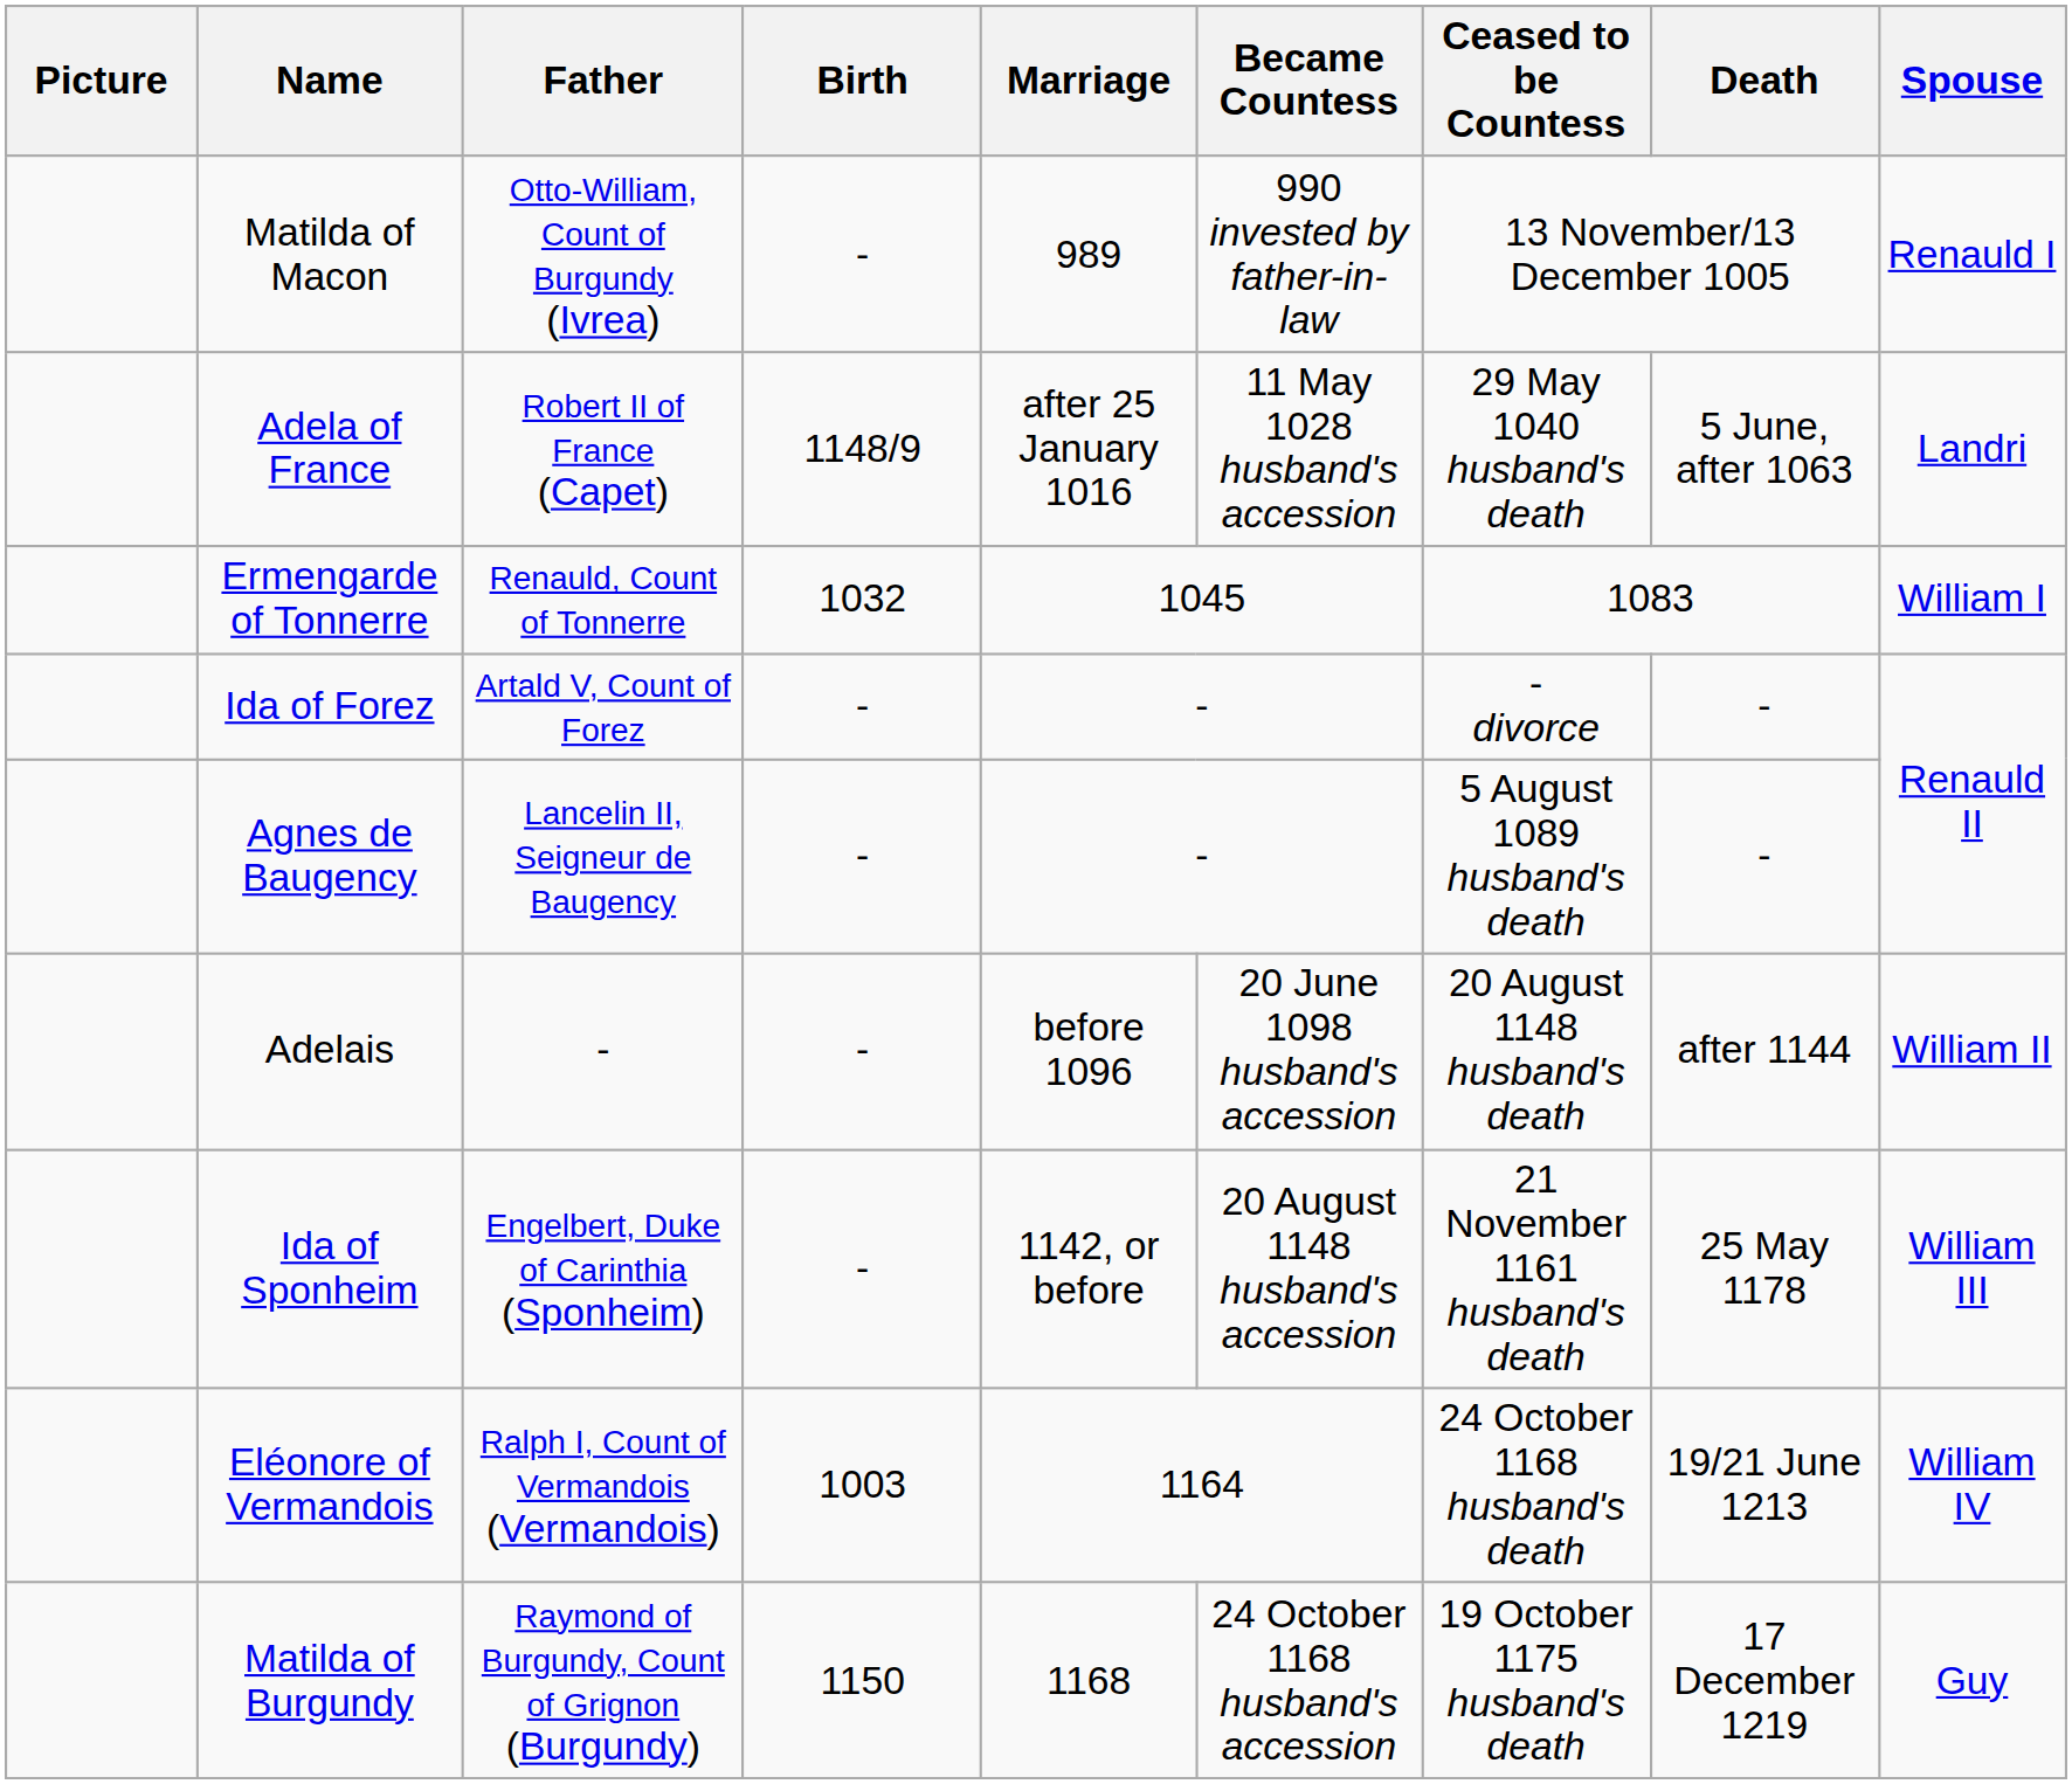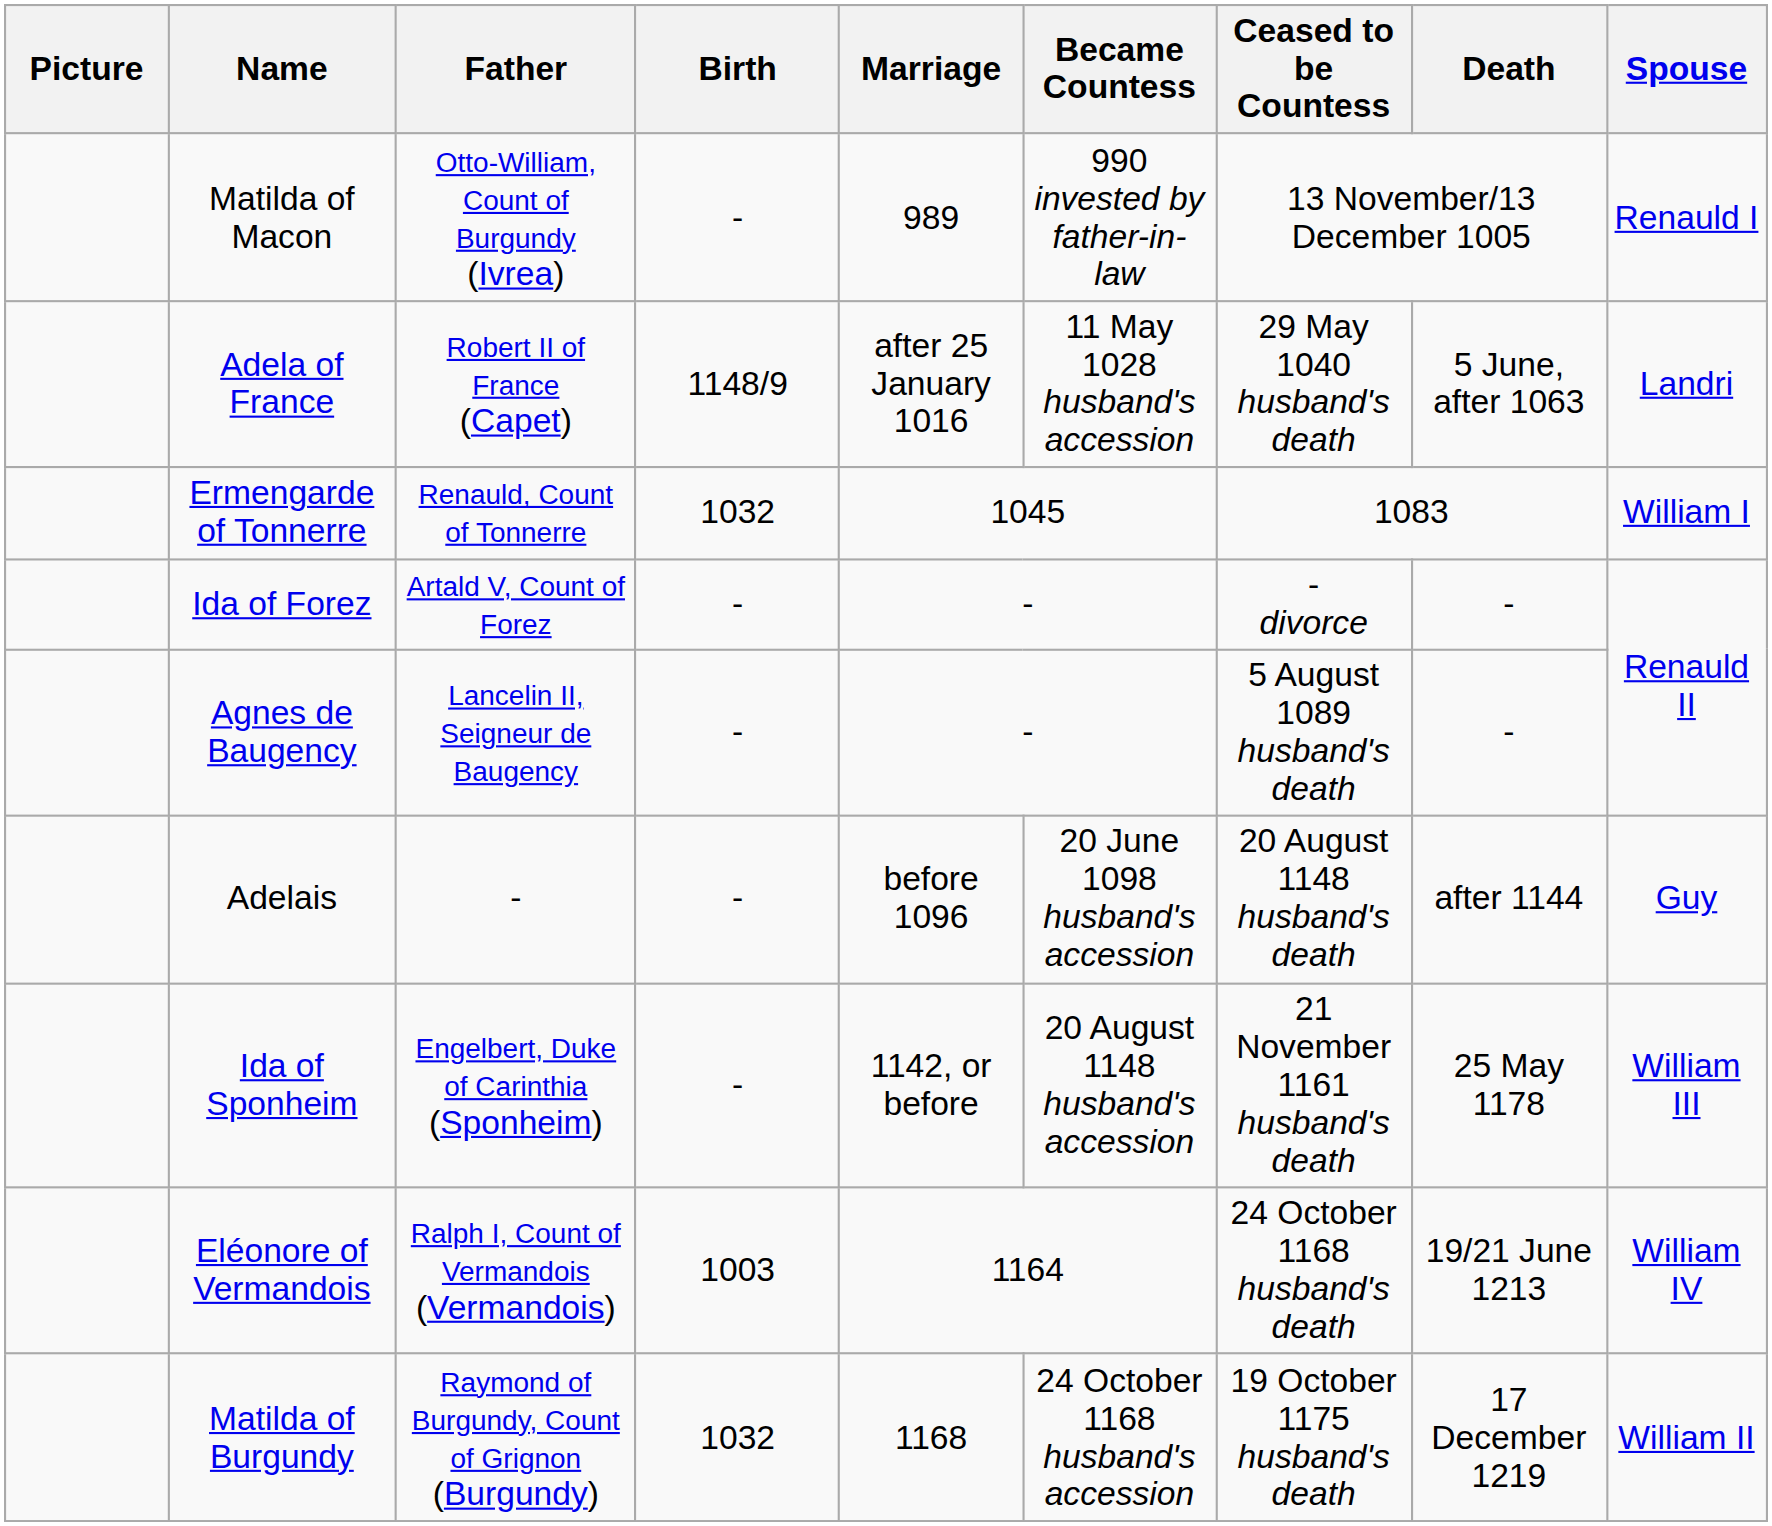Adelais | Spouse: William II -> Guy
Matilda of Burgundy | Birth: 1150 -> 1032
Matilda of Burgundy | Spouse: Guy -> William II
